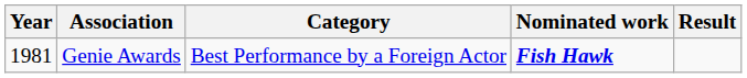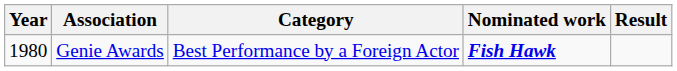Genie Awards | Year: 1981 -> 1980
